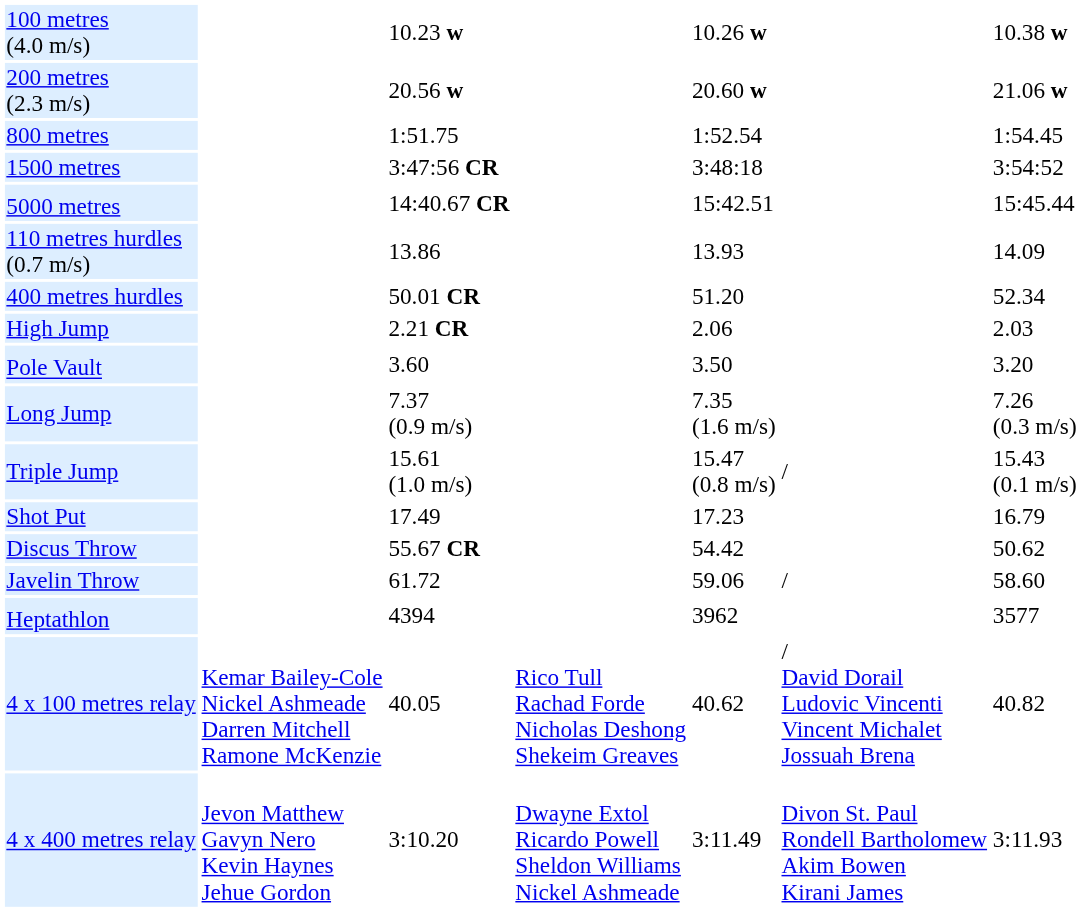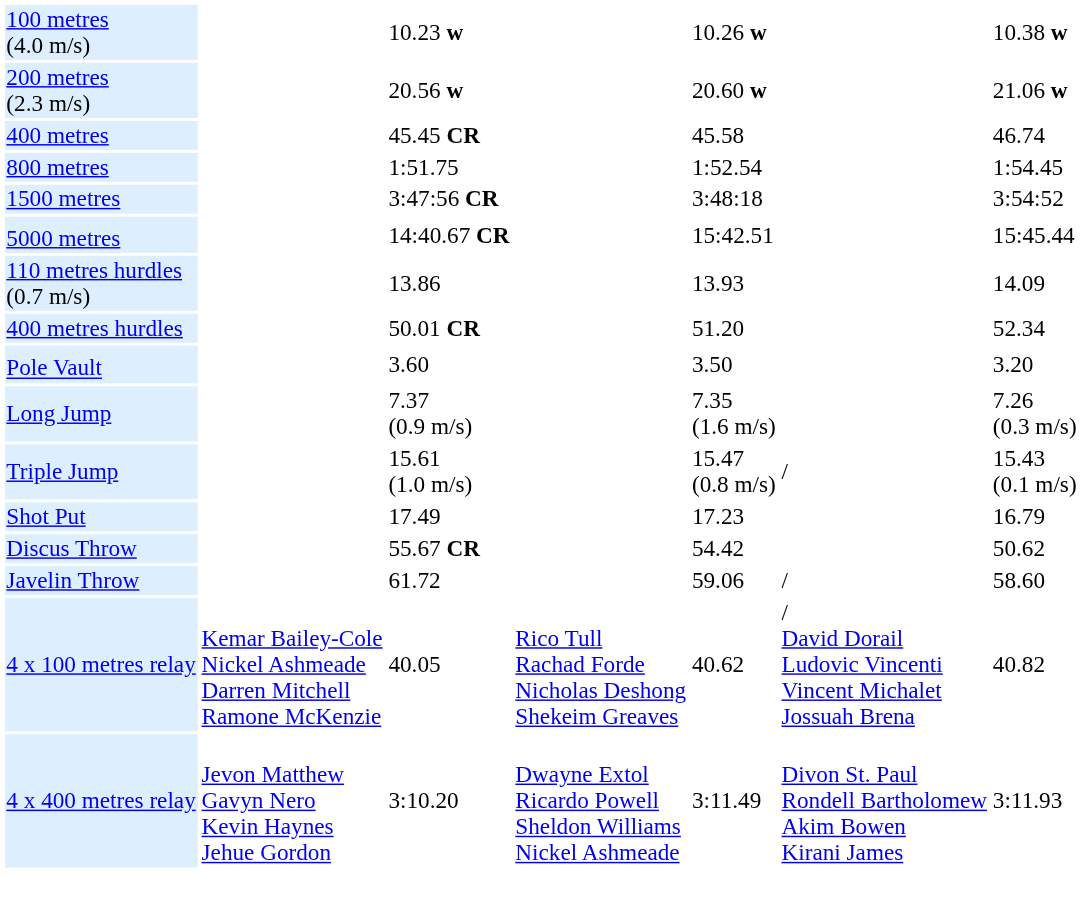+ row: 400 metres | 45.45 CR | 45.58 | 46.74
- row: High Jump | 2.21 CR | 2.06 | 2.03
- row: Heptathlon | 4394 | 3962 | 3577
